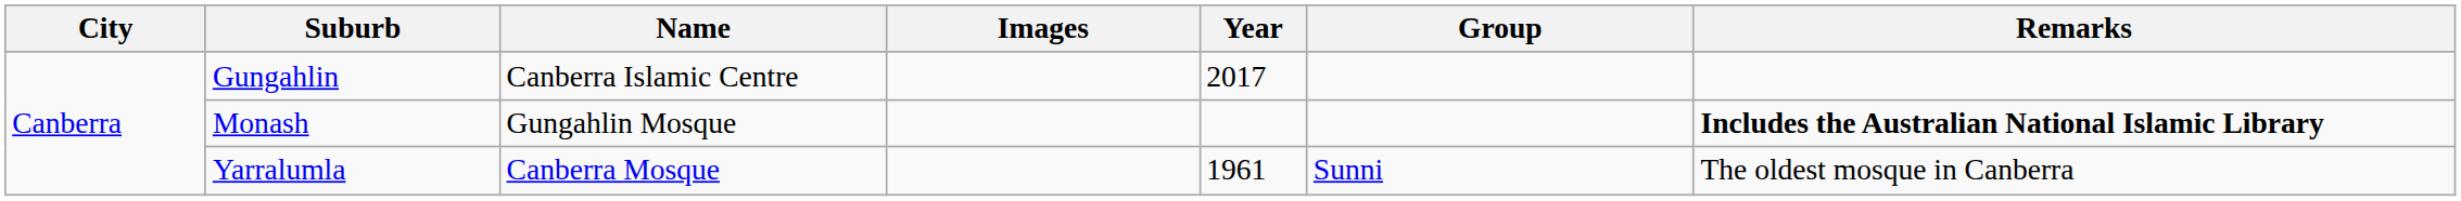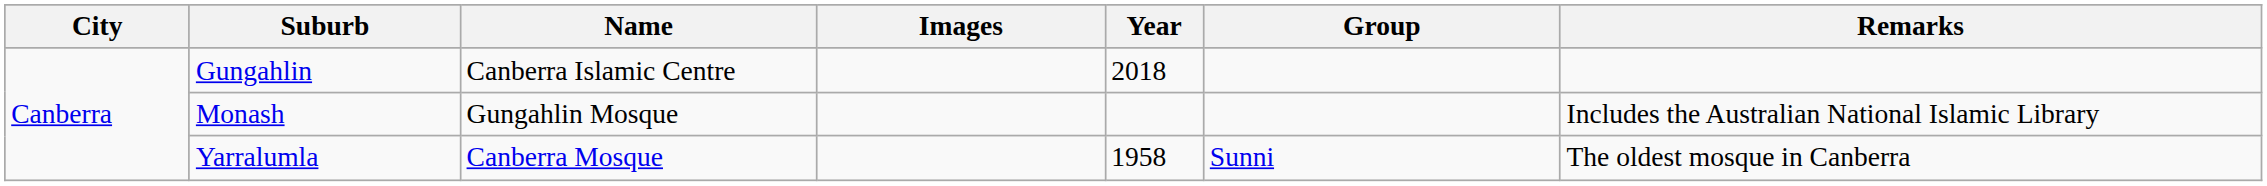Gungahlin | Year: 2017 -> 2018
Monash | Remarks: bold -> normal
Yarralumla | Year: 1961 -> 1958
